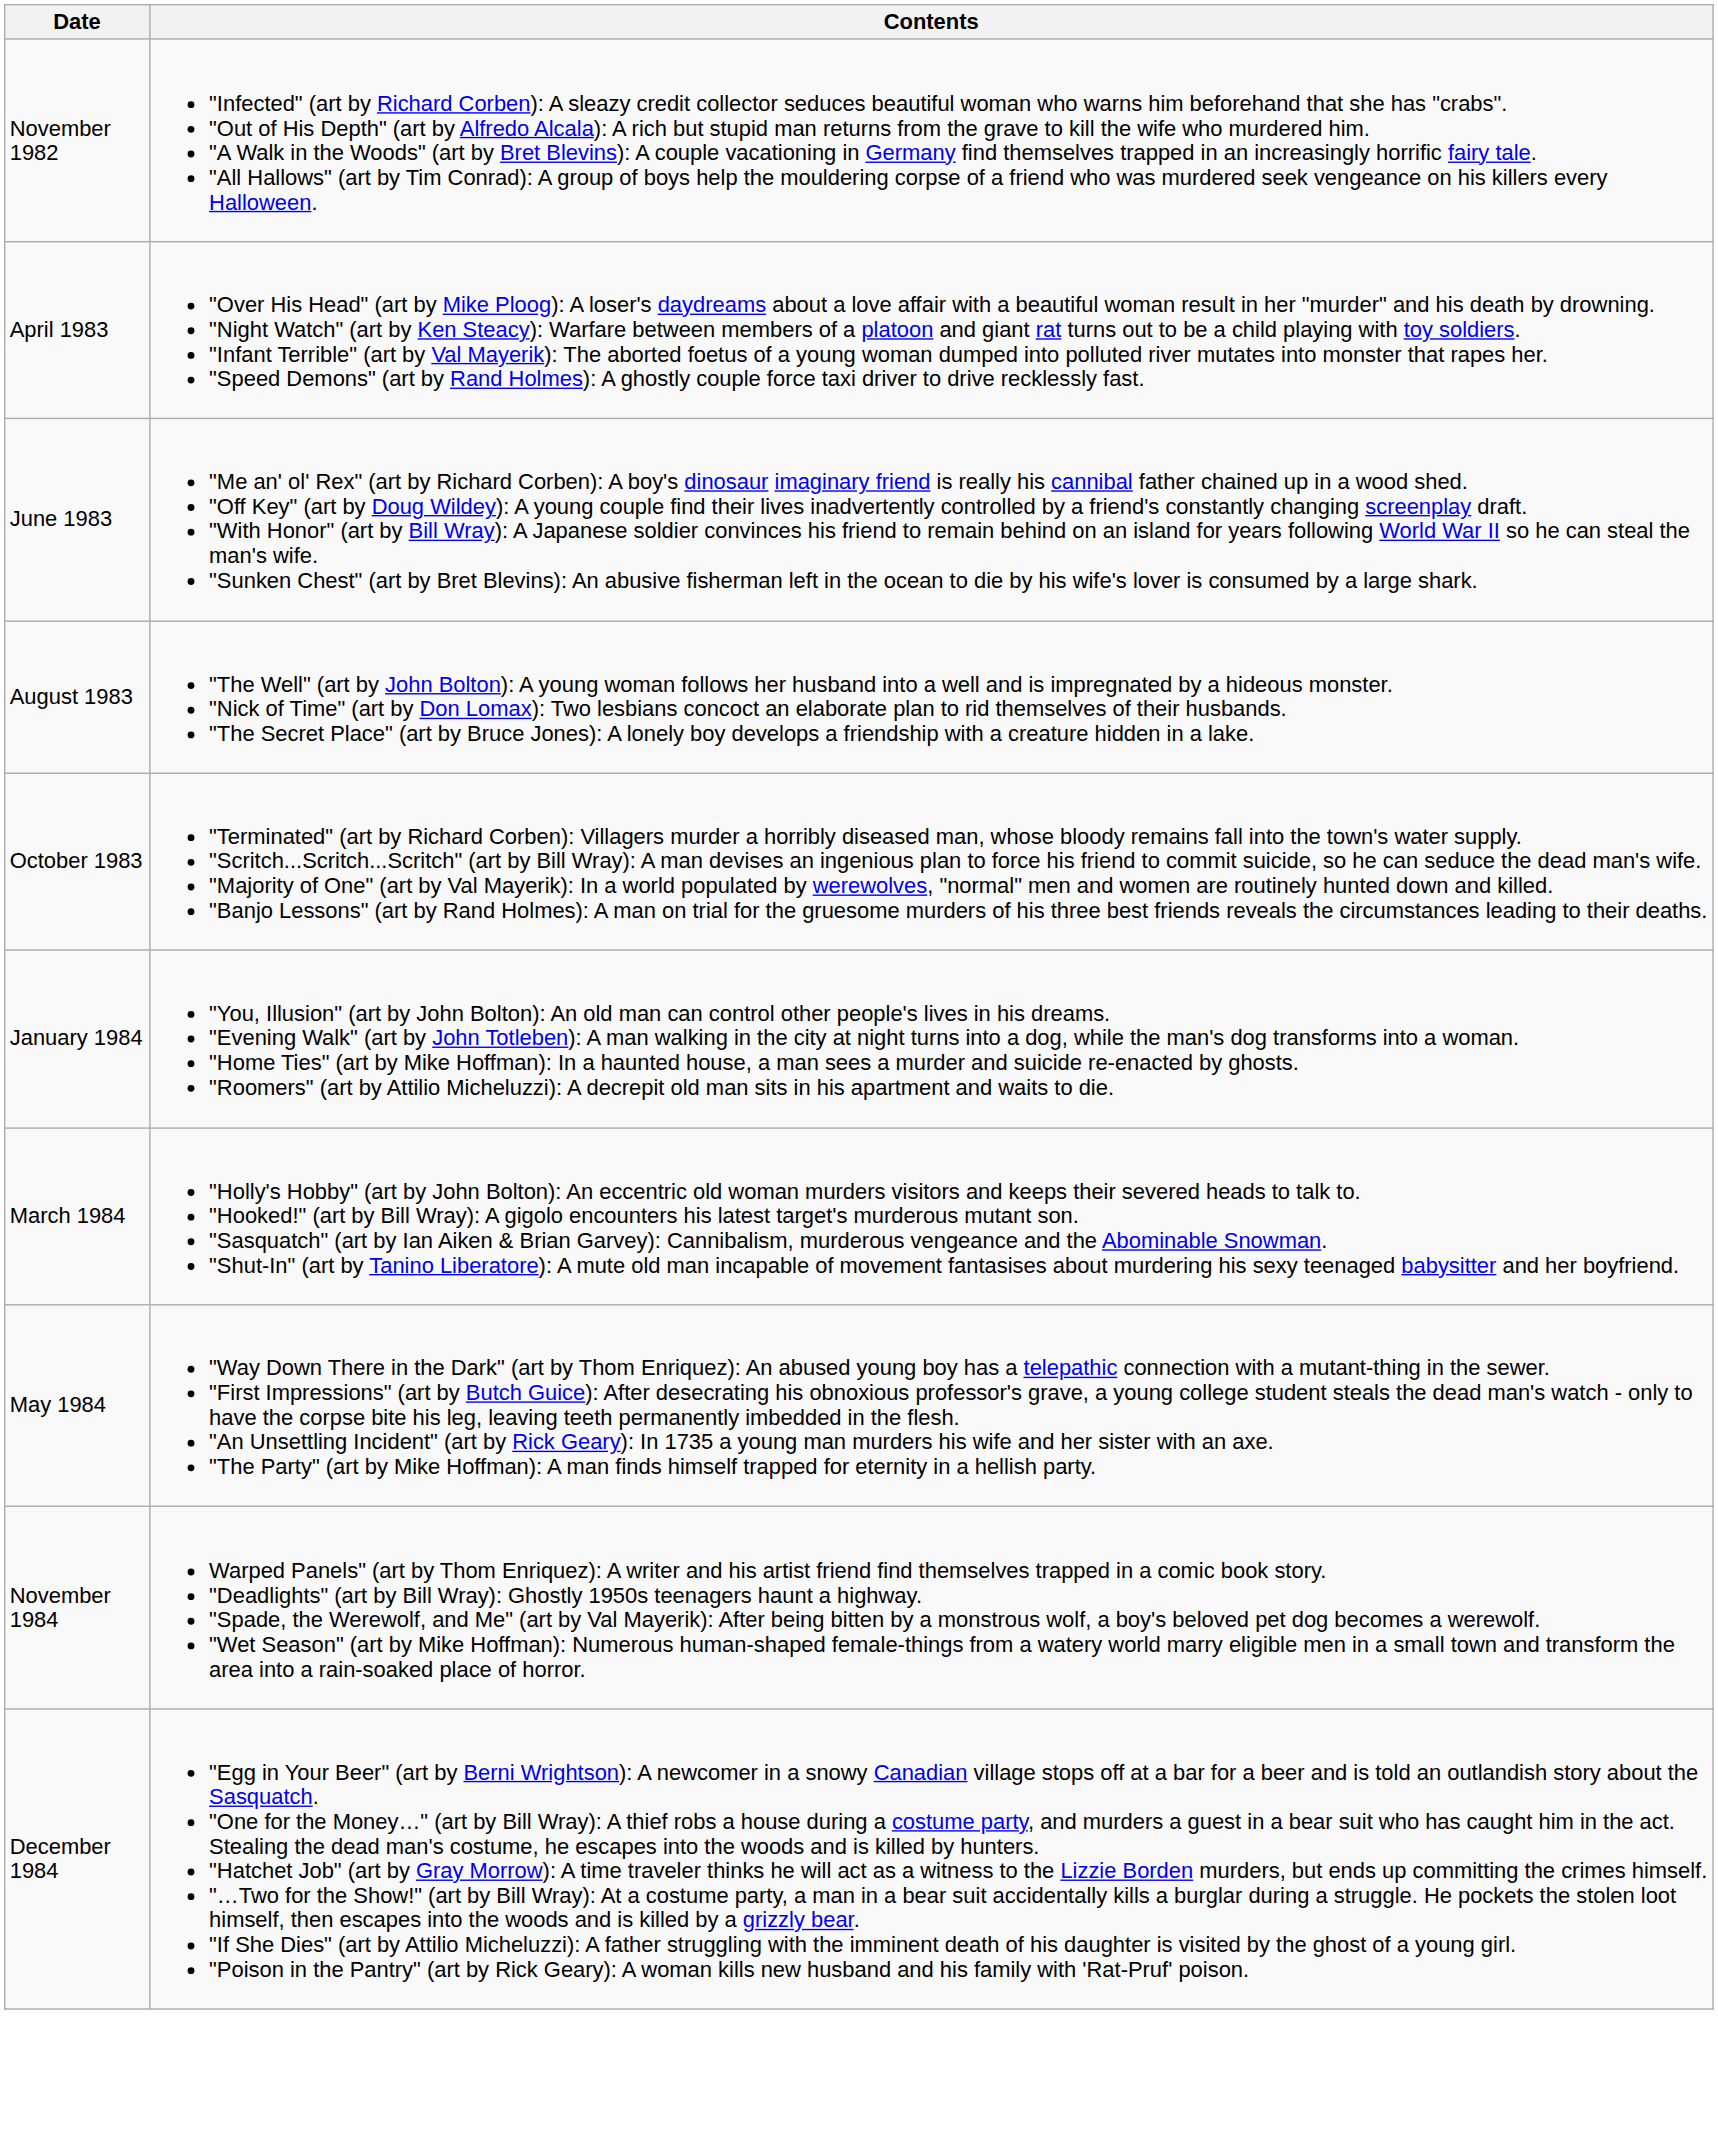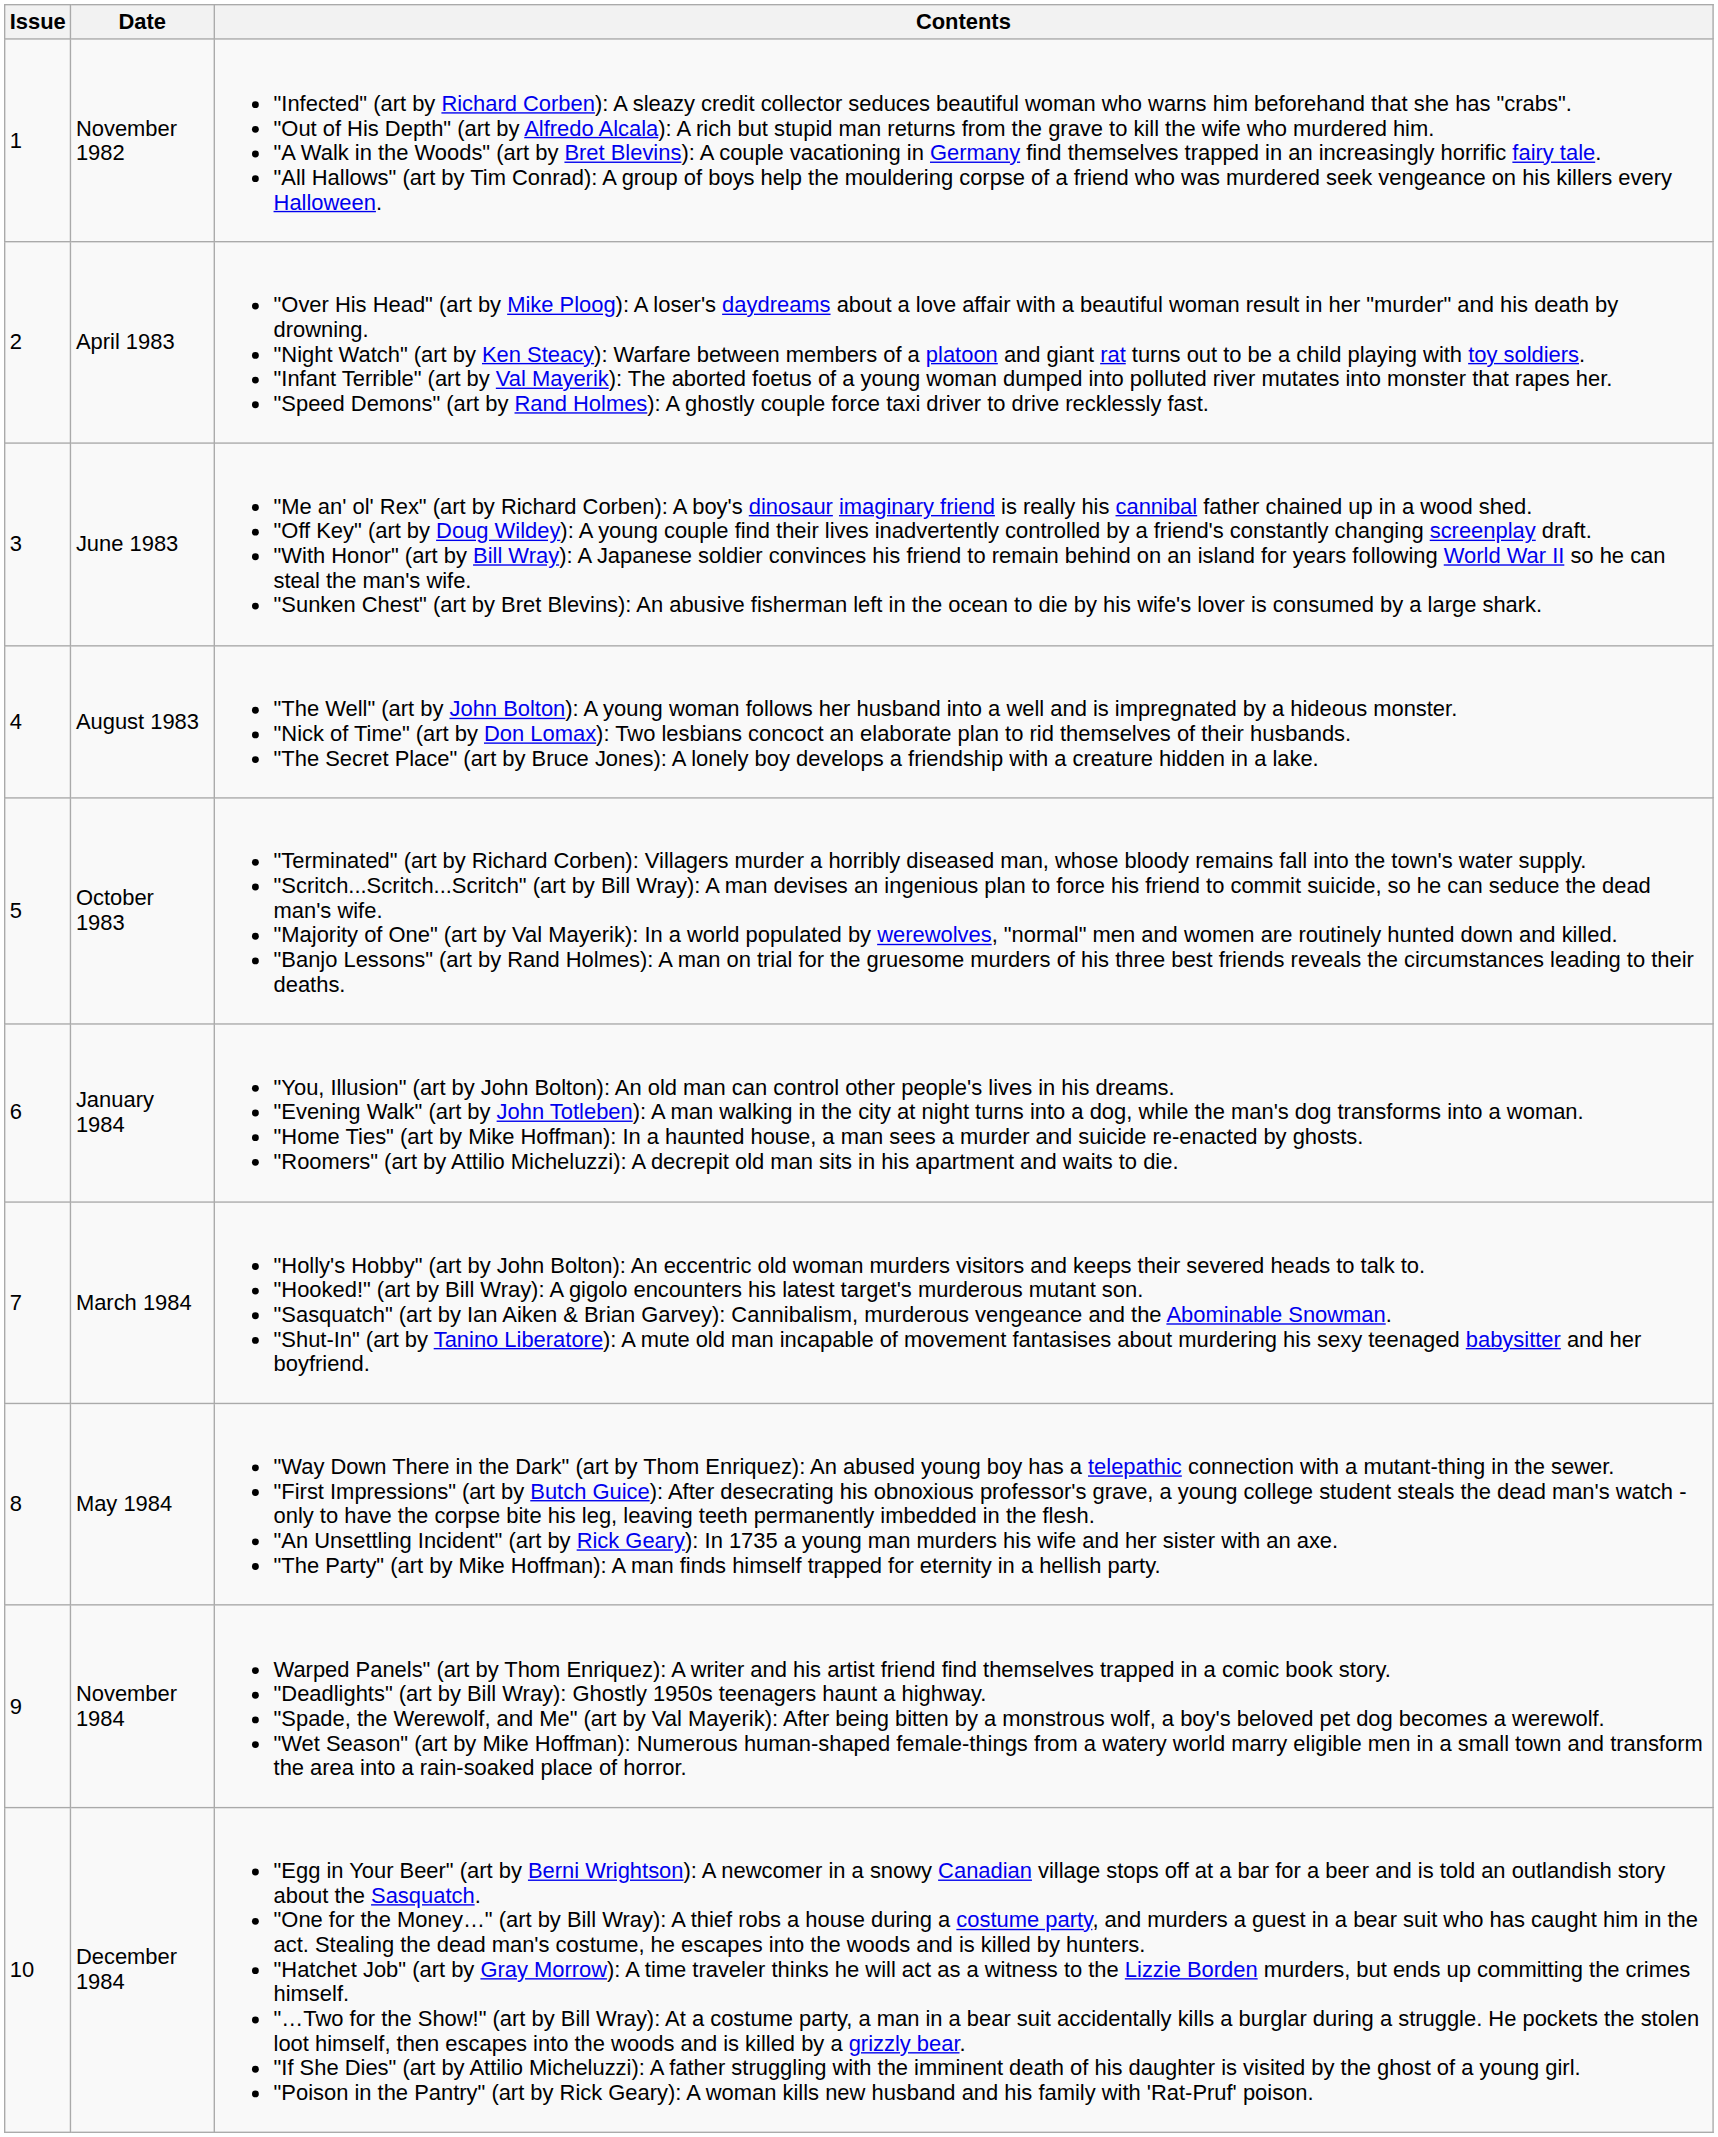+ column: Issue | 1 | 2 | 3 | 4 | 5 | 6 | 7 | 8 | 9 | 10
